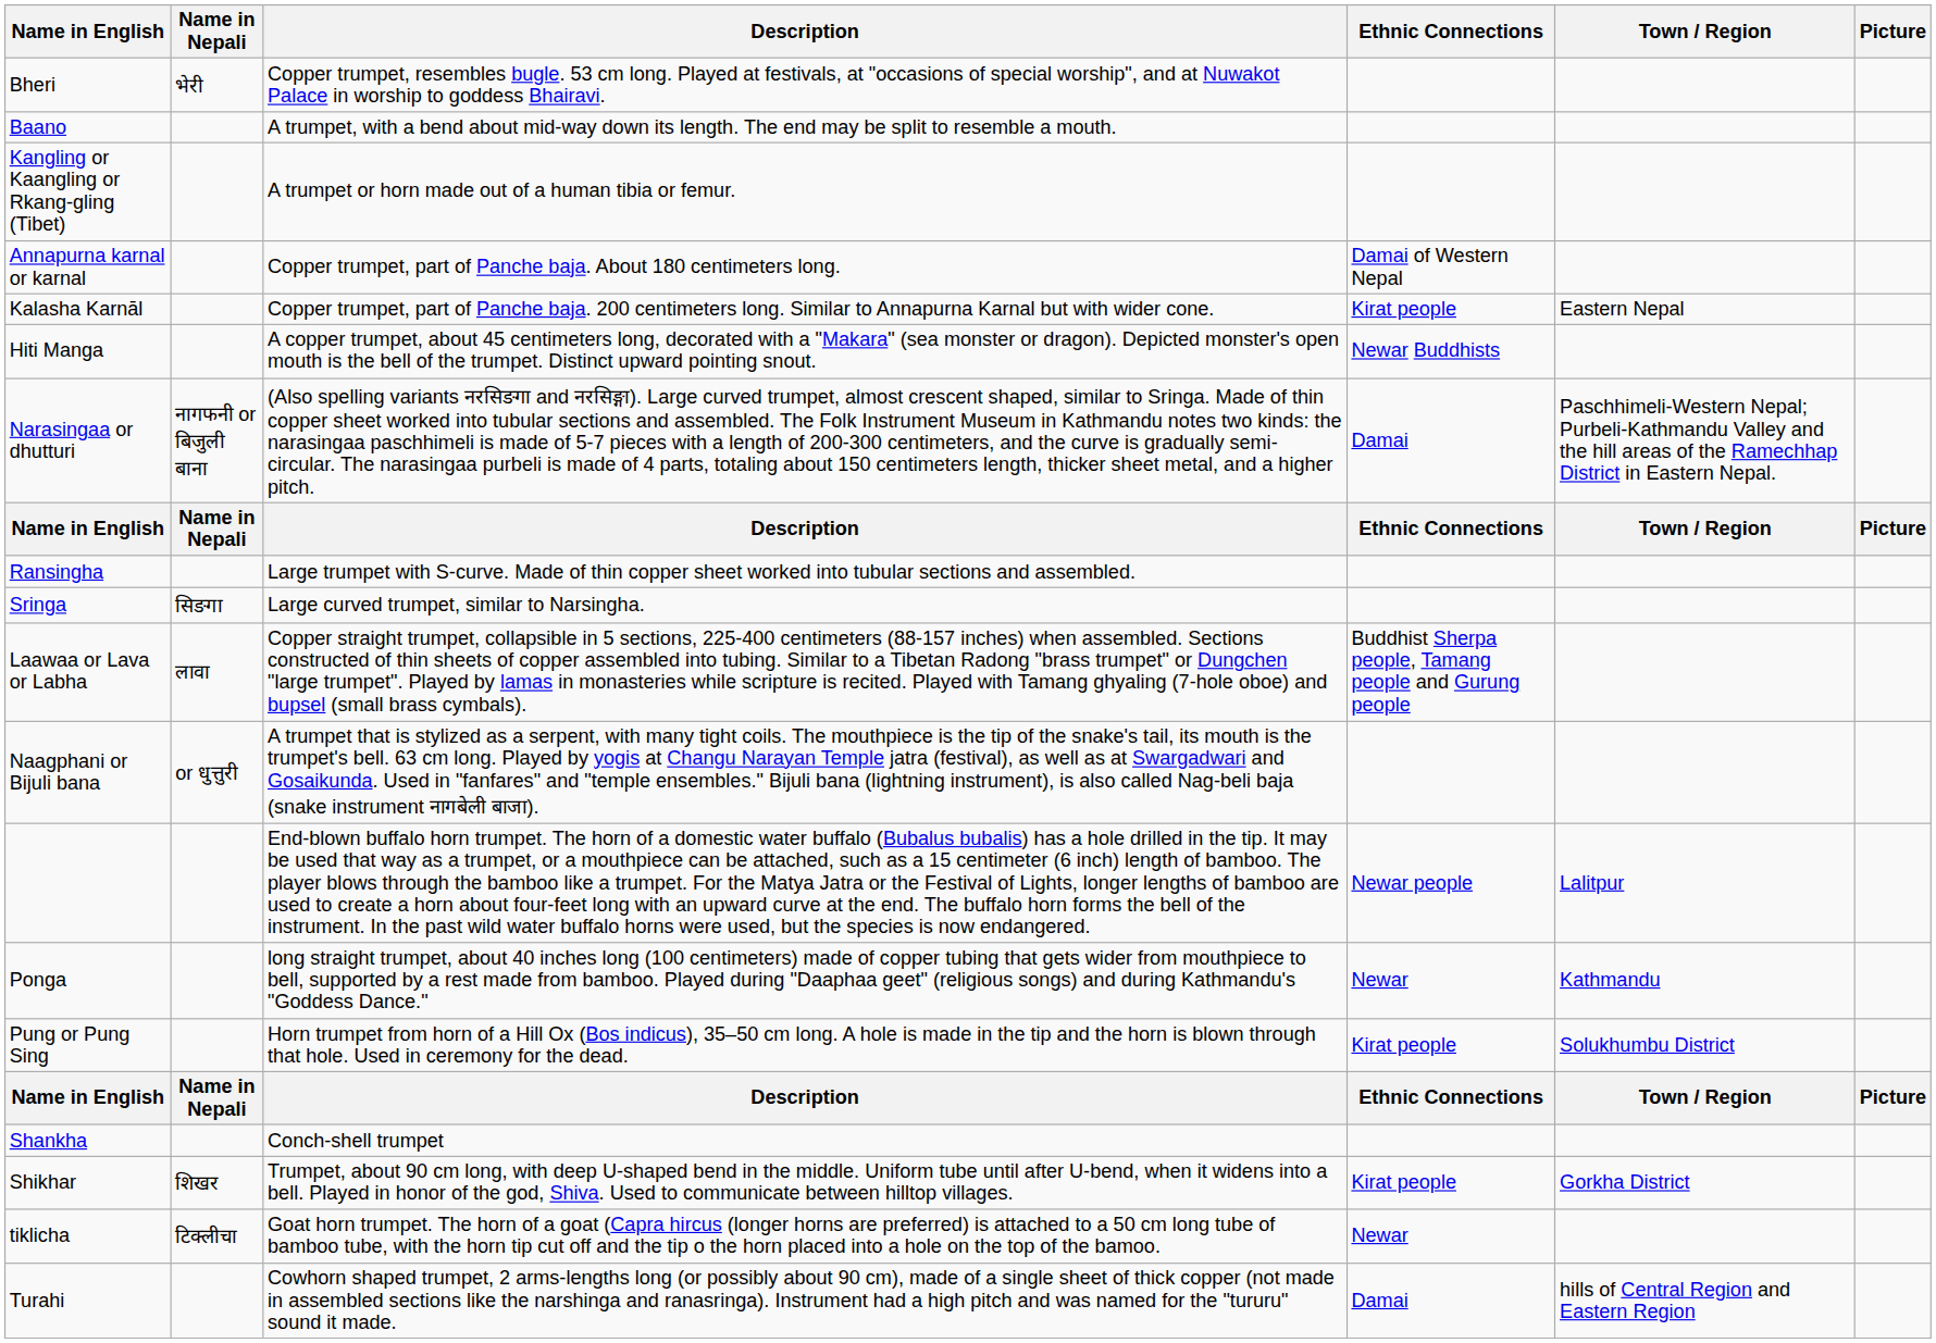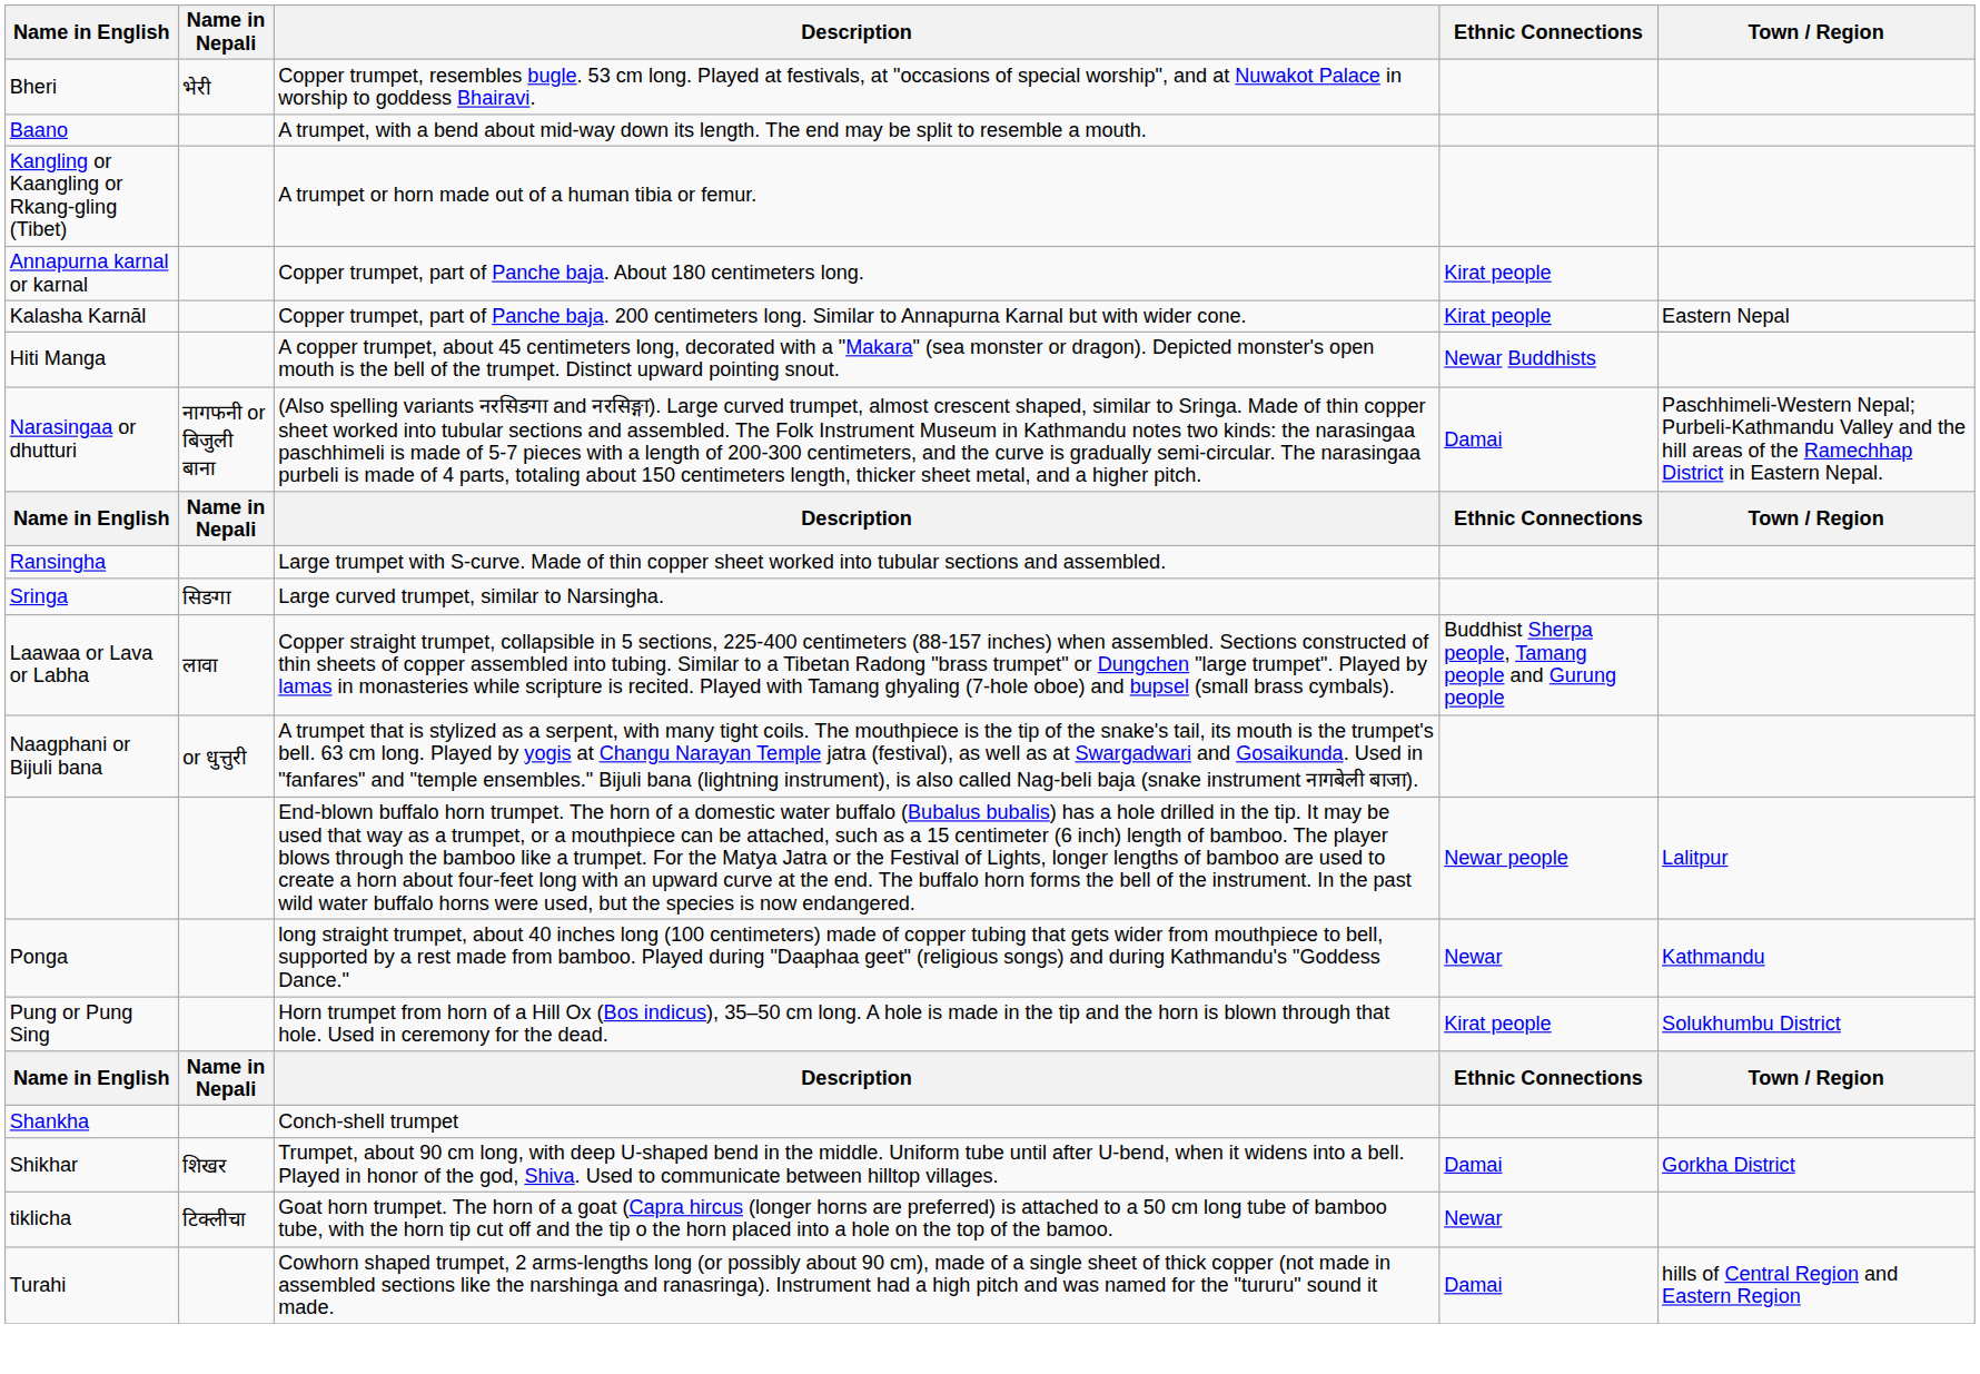- column: Picture | Picture | Picture
Annapurna karnal or karnal | Ethnic Connections: Damai of Western Nepal -> Kirat people
Shikhar | Ethnic Connections: Kirat people -> Damai
